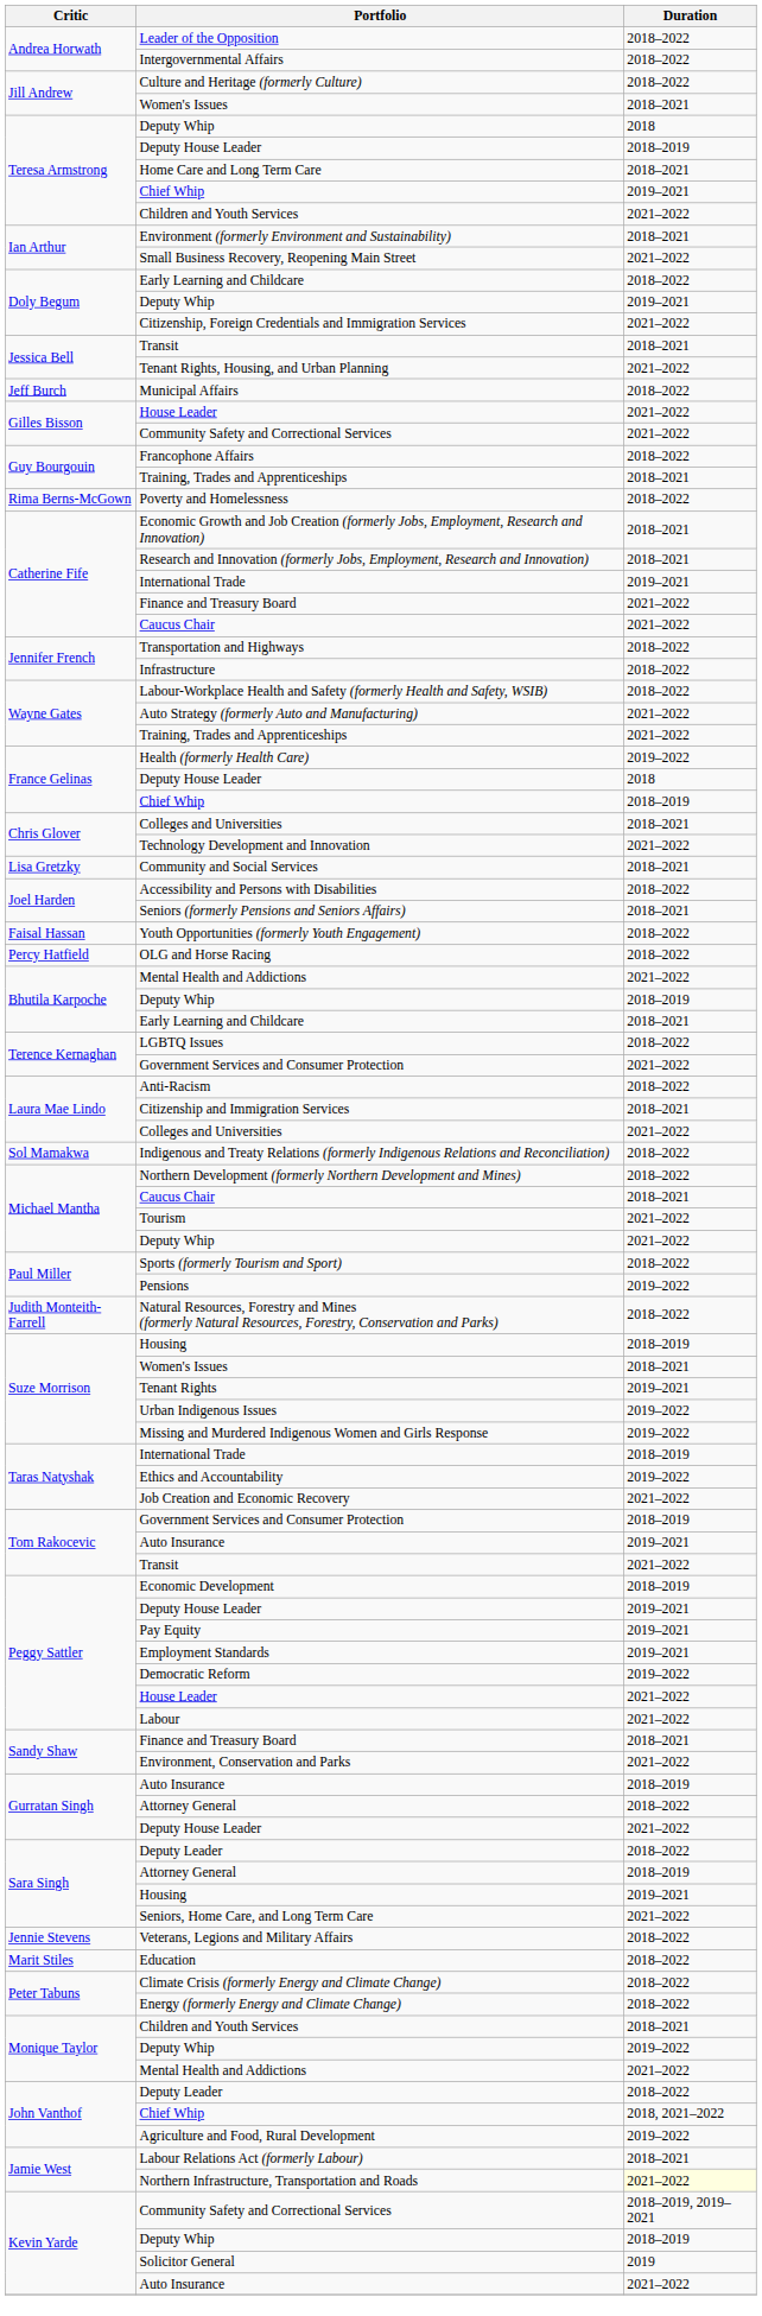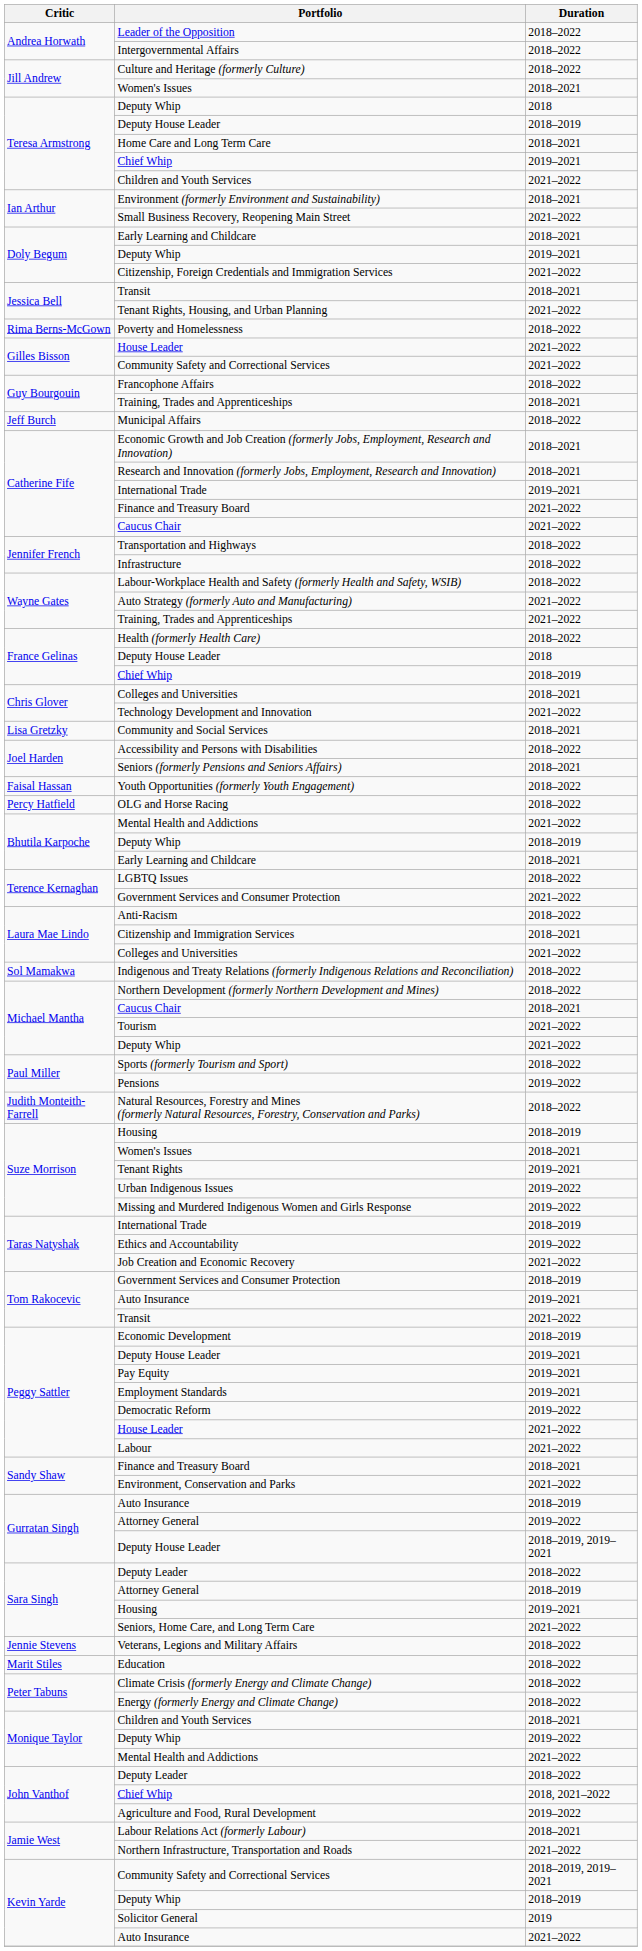Doly Begum / Early Learning and Childcare | Duration: 2018–2022 -> 2018–2021
rows swapped: Poverty and Homelessness <-> Municipal Affairs
Health (formerly Health Care) | Duration: 2019–2022 -> 2018–2022
Gurratan Singh / Attorney General | Duration: 2018–2022 -> 2019–2022
Gurratan Singh / Deputy House Leader | Duration: 2021–2022 -> 2018–2019, 2019–2021
Northern Infrastructure, Transportation and Roads | Duration: lightyellow background -> no background
